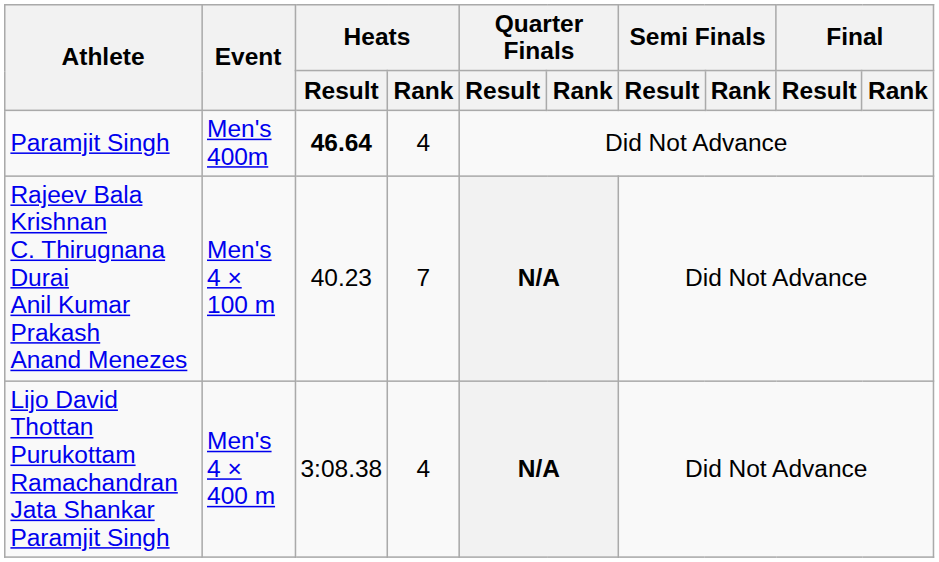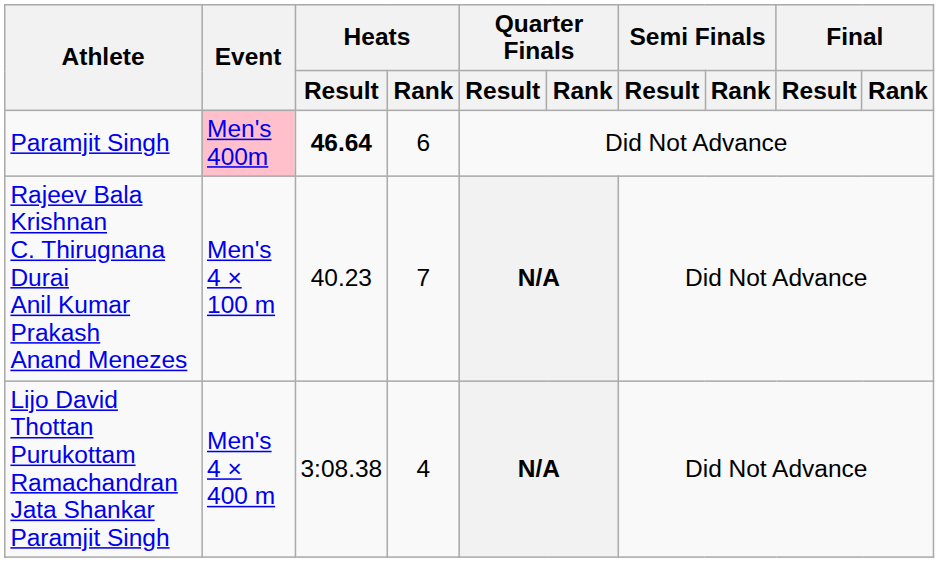Paramjit Singh | Event: no background -> pink background
Paramjit Singh | Heats / Rank: 4 -> 6
